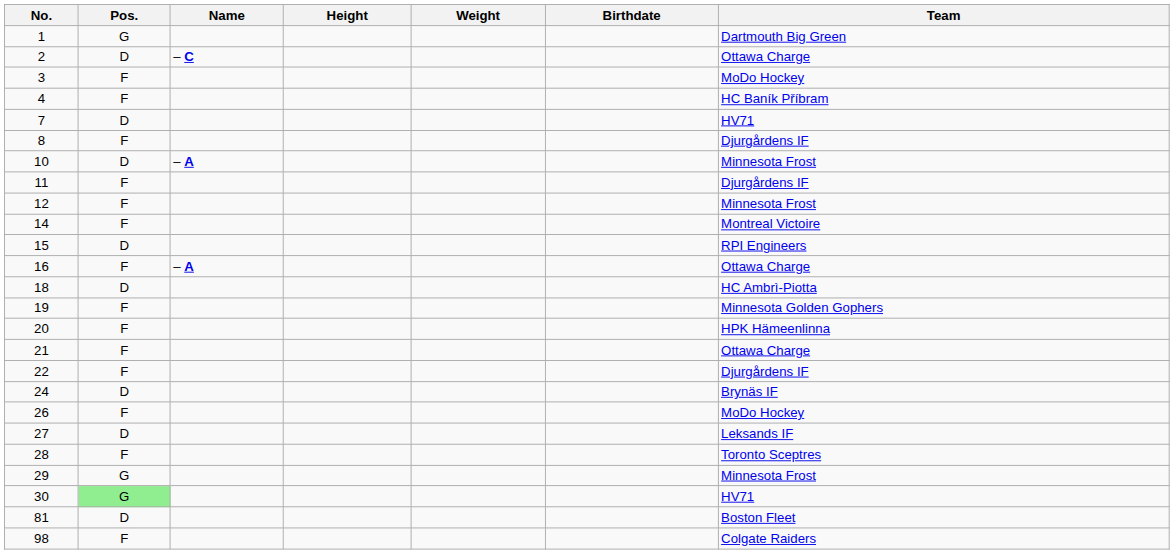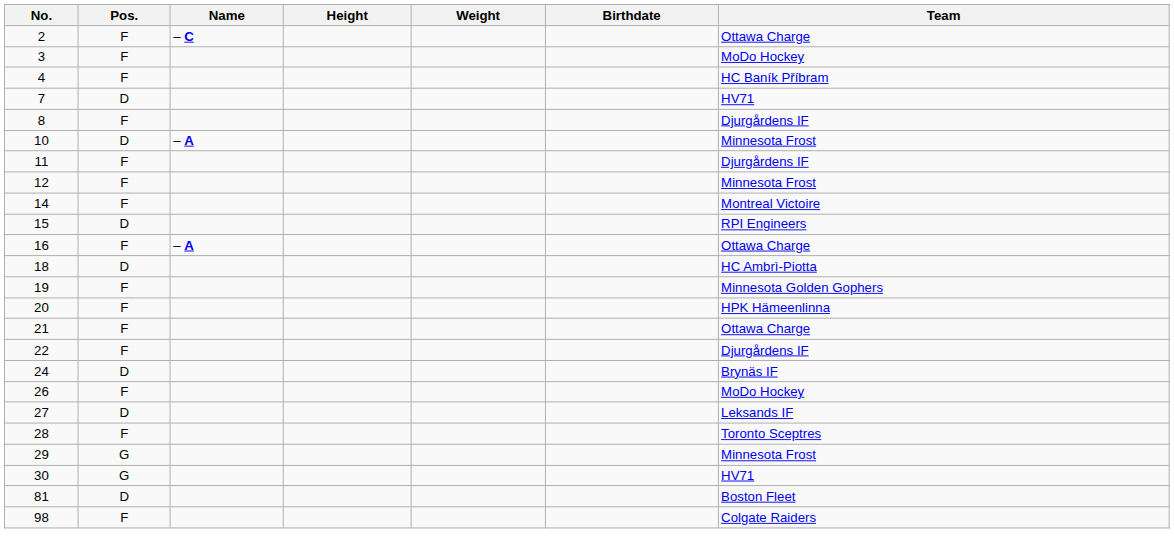- row: 1 | G | Dartmouth Big Green
2 | Pos.: D -> F
30 | Pos.: lightgreen background -> no background
